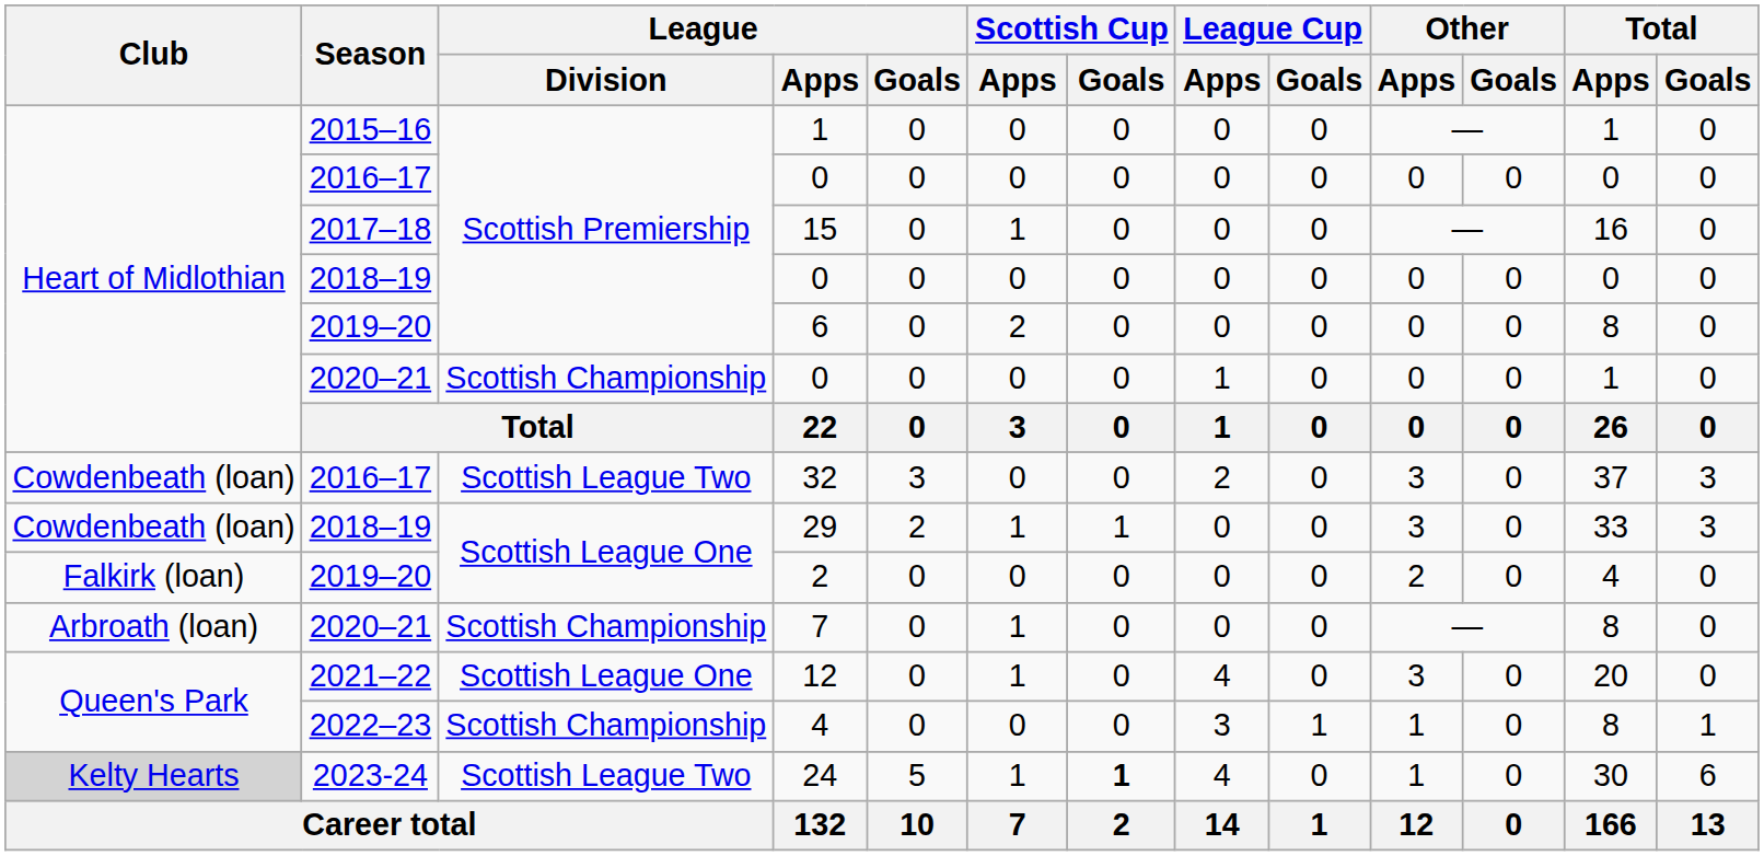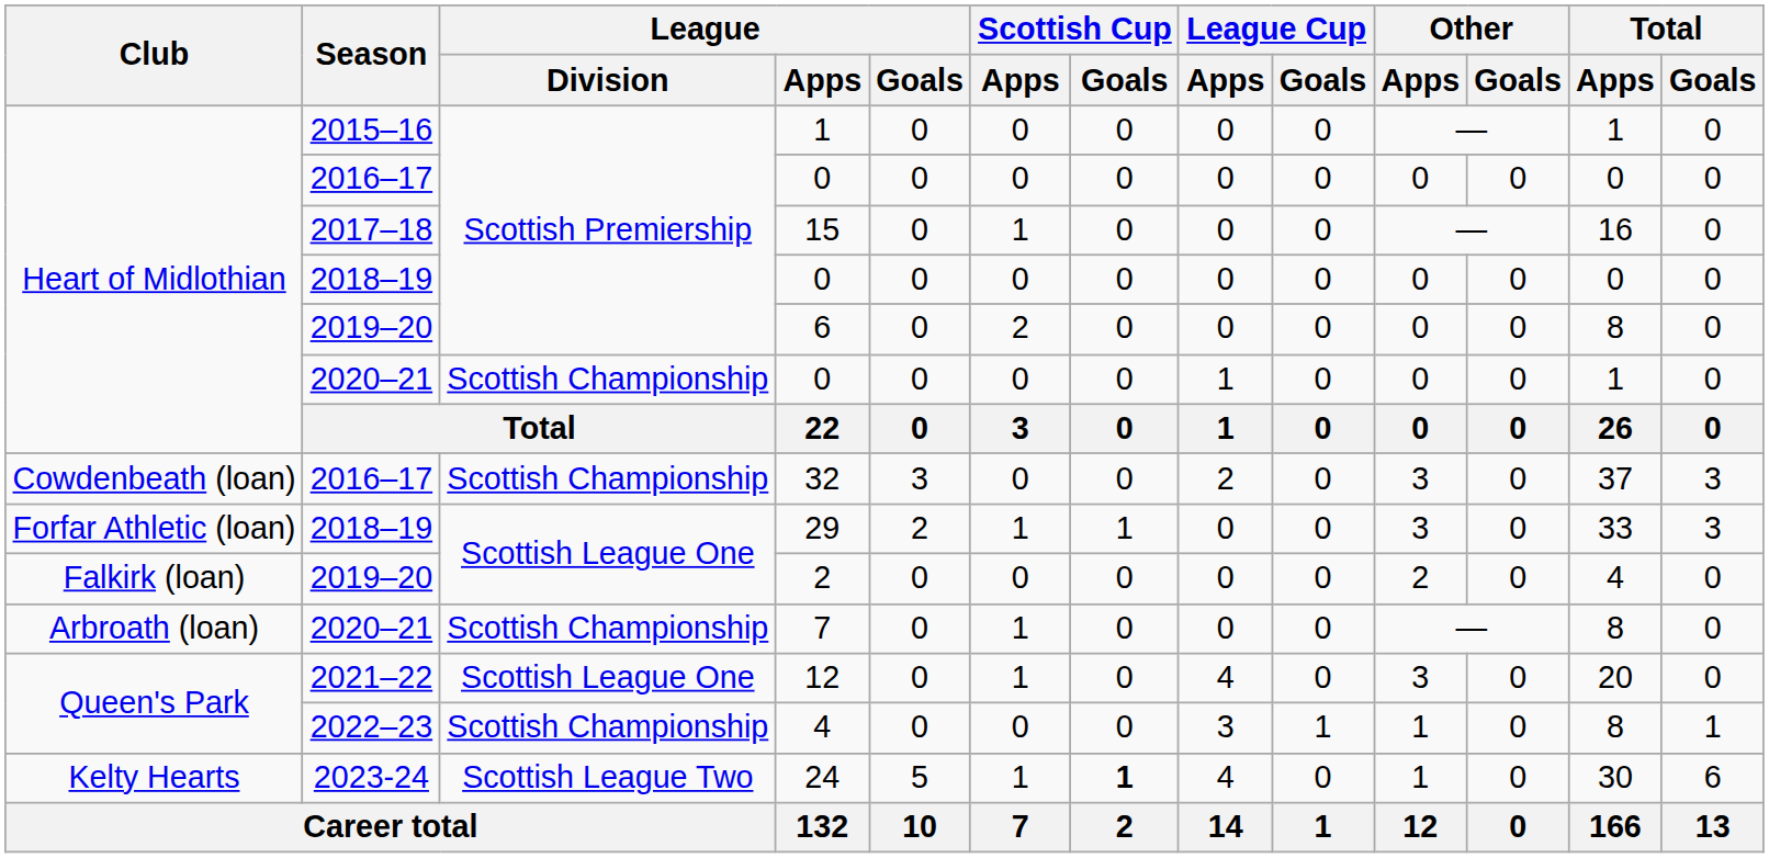32 | League / Division: Scottish League Two -> Scottish Championship
29 | Club: Cowdenbeath (loan) -> Forfar Athletic (loan)
24 | Club: lightgrey background -> no background
